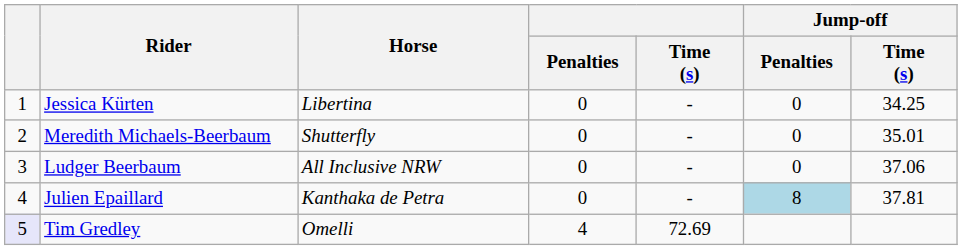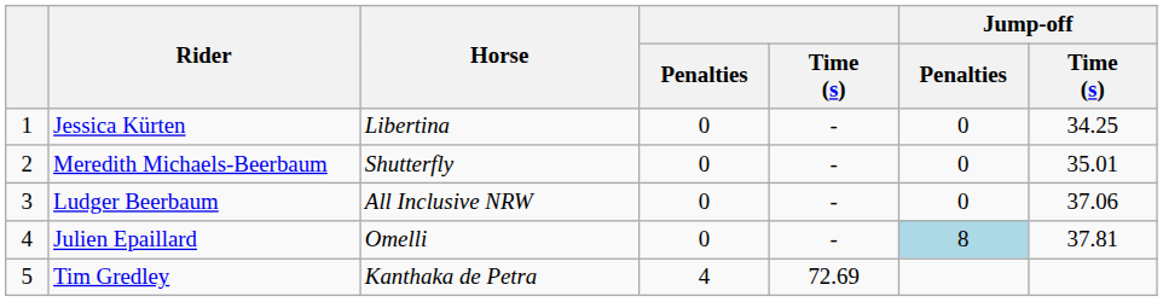Julien Epaillard | Horse: Kanthaka de Petra -> Omelli
Tim Gredley | column 1: lavender background -> no background
Tim Gredley | Horse: Omelli -> Kanthaka de Petra
